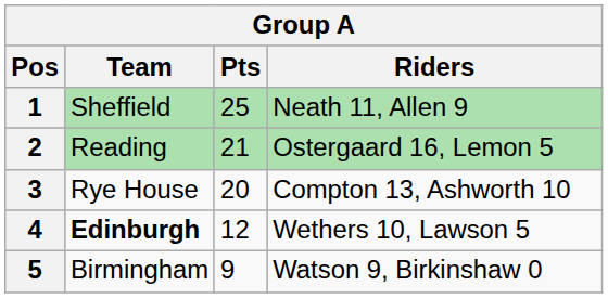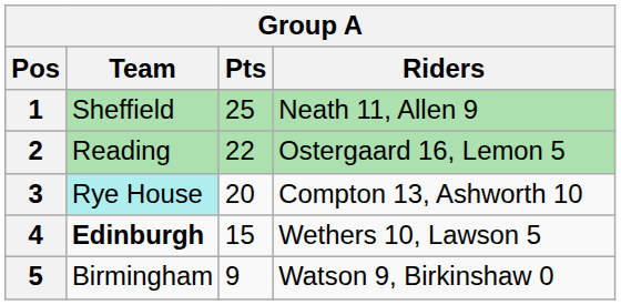2 | Pts: 21 -> 22
3 | Team: no background -> paleturquoise background
4 | Pts: 12 -> 15
